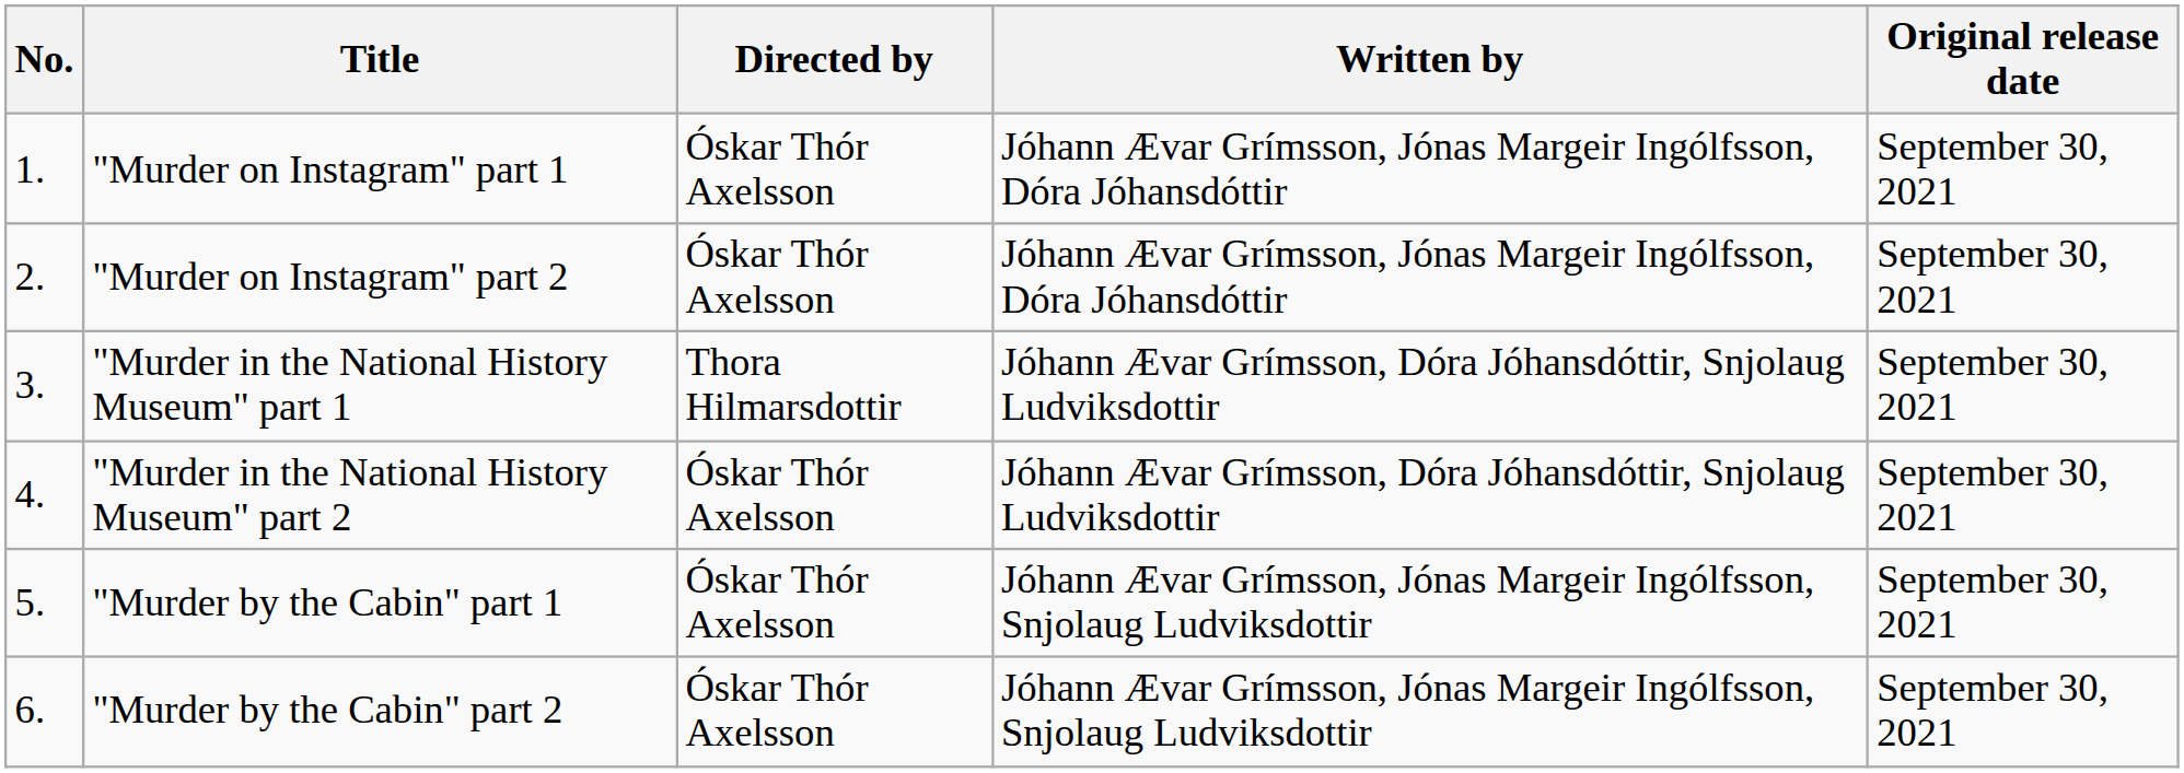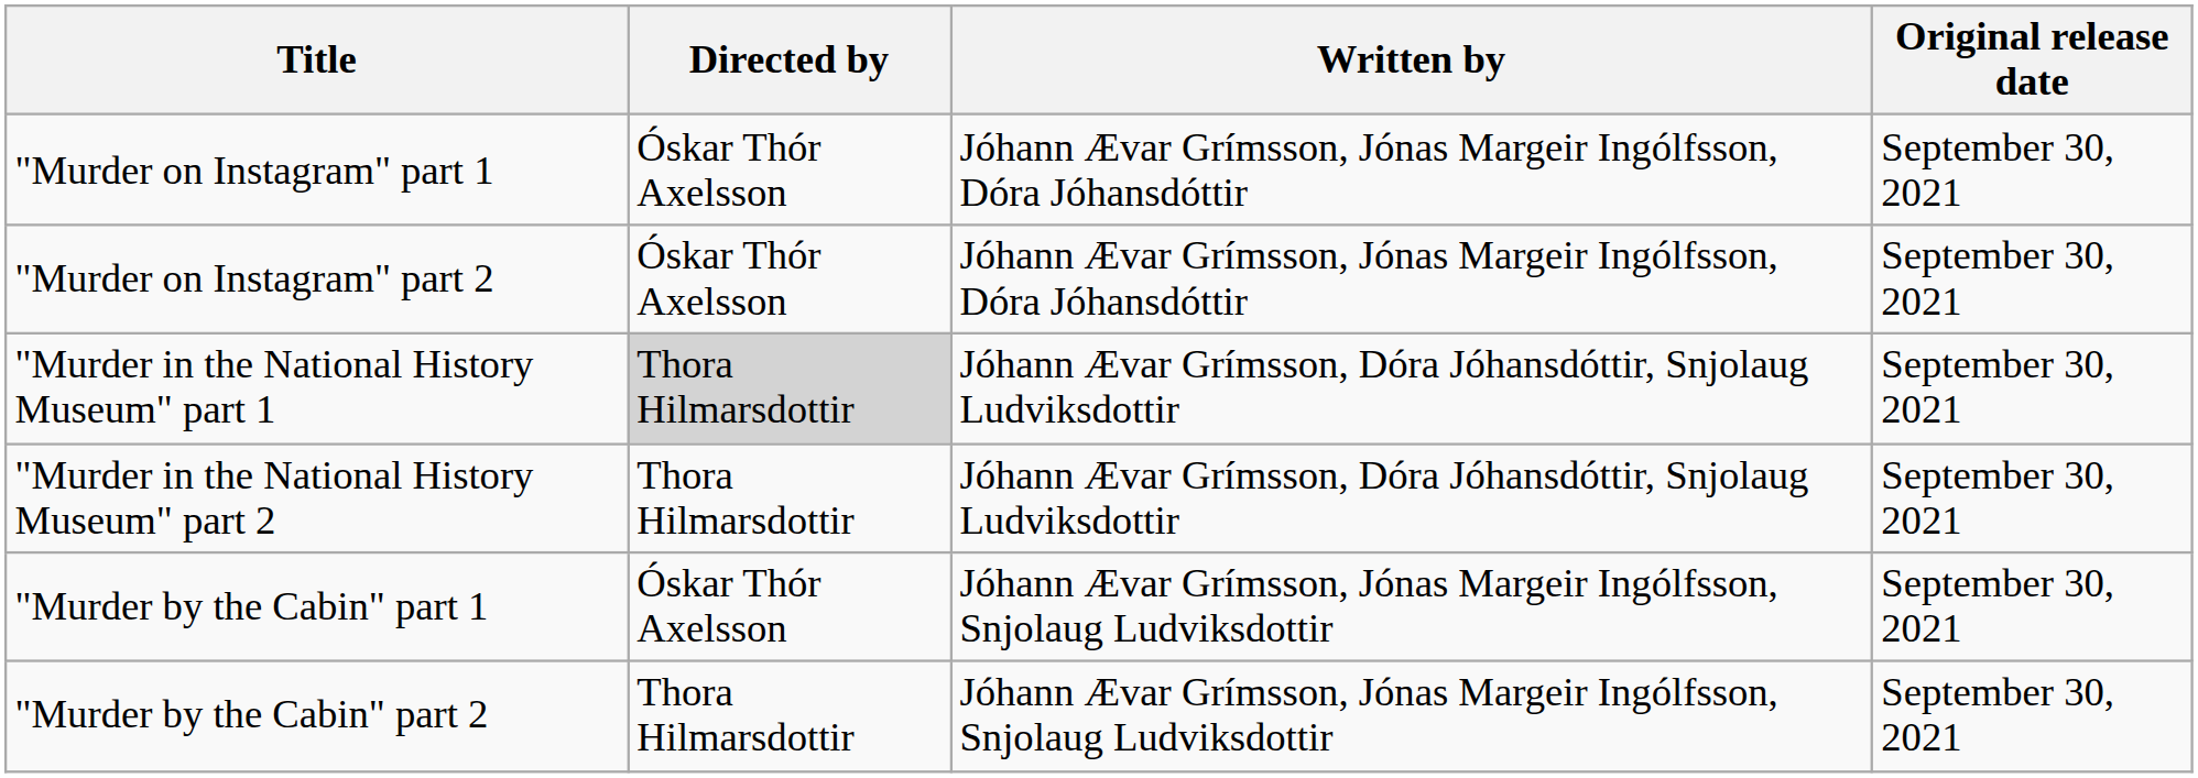- column: No. | 1. | 2. | 3. | 4. | 5. | 6.
"Murder in the National History Museum" part 1 | Directed by: no background -> lightgrey background
"Murder in the National History Museum" part 2 | Directed by: Óskar Thór Axelsson -> Thora Hilmarsdottir
"Murder by the Cabin" part 2 | Directed by: Óskar Thór Axelsson -> Thora Hilmarsdottir
